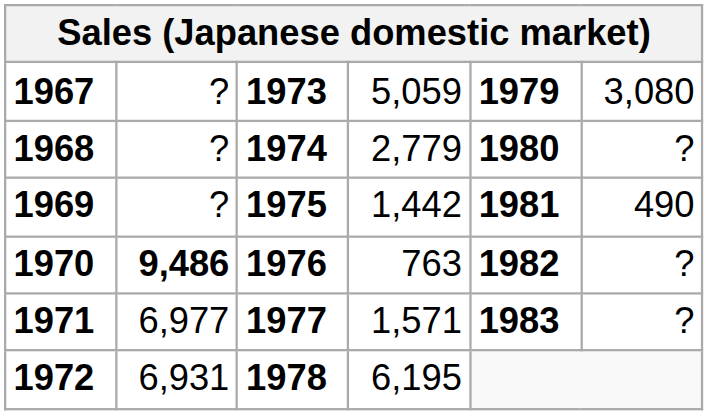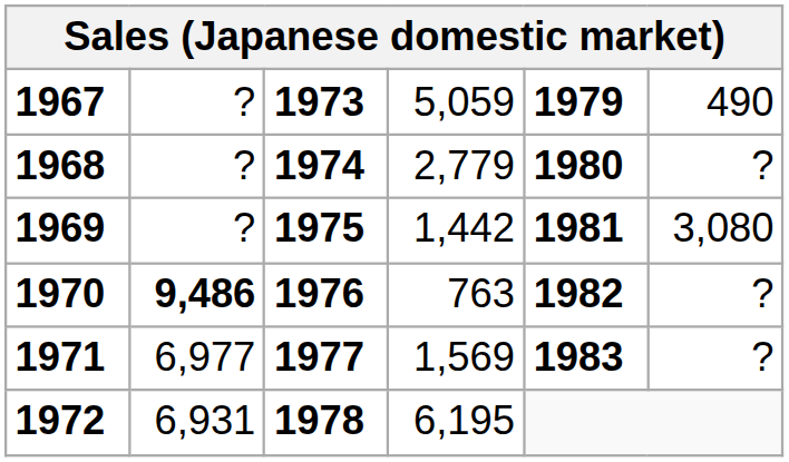1967 | column 6: 3,080 -> 490
1969 | column 6: 490 -> 3,080
1971 | column 4: 1,571 -> 1,569
